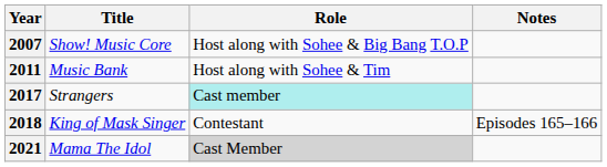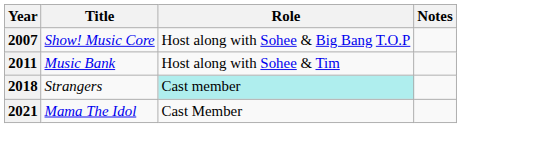Strangers | Year: 2017 -> 2018
- row: 2018 | King of Mask Singer | Contestant | Episodes 165–166
Mama The Idol | Role: lightgrey background -> no background
